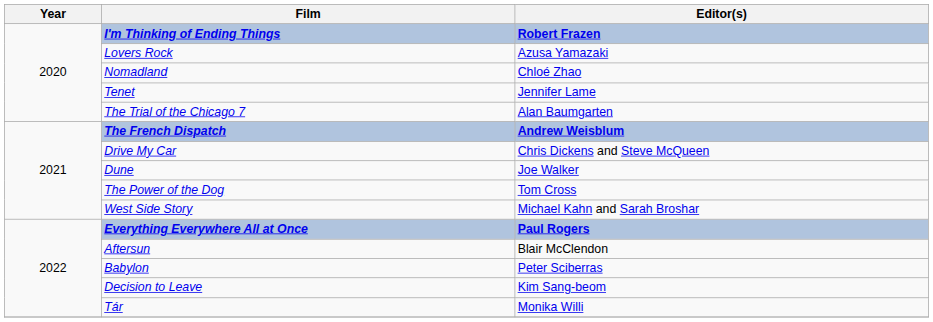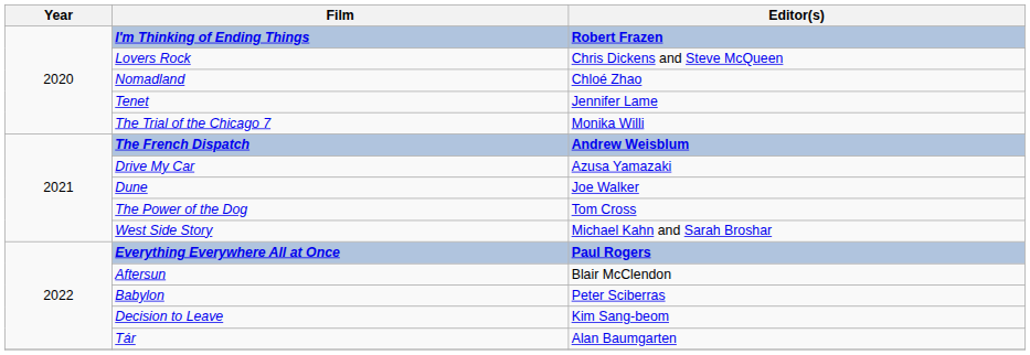Lovers Rock | Editor(s): Azusa Yamazaki -> Chris Dickens and Steve McQueen
The Trial of the Chicago 7 | Editor(s): Alan Baumgarten -> Monika Willi
Drive My Car | Editor(s): Chris Dickens and Steve McQueen -> Azusa Yamazaki
Tár | Editor(s): Monika Willi -> Alan Baumgarten
